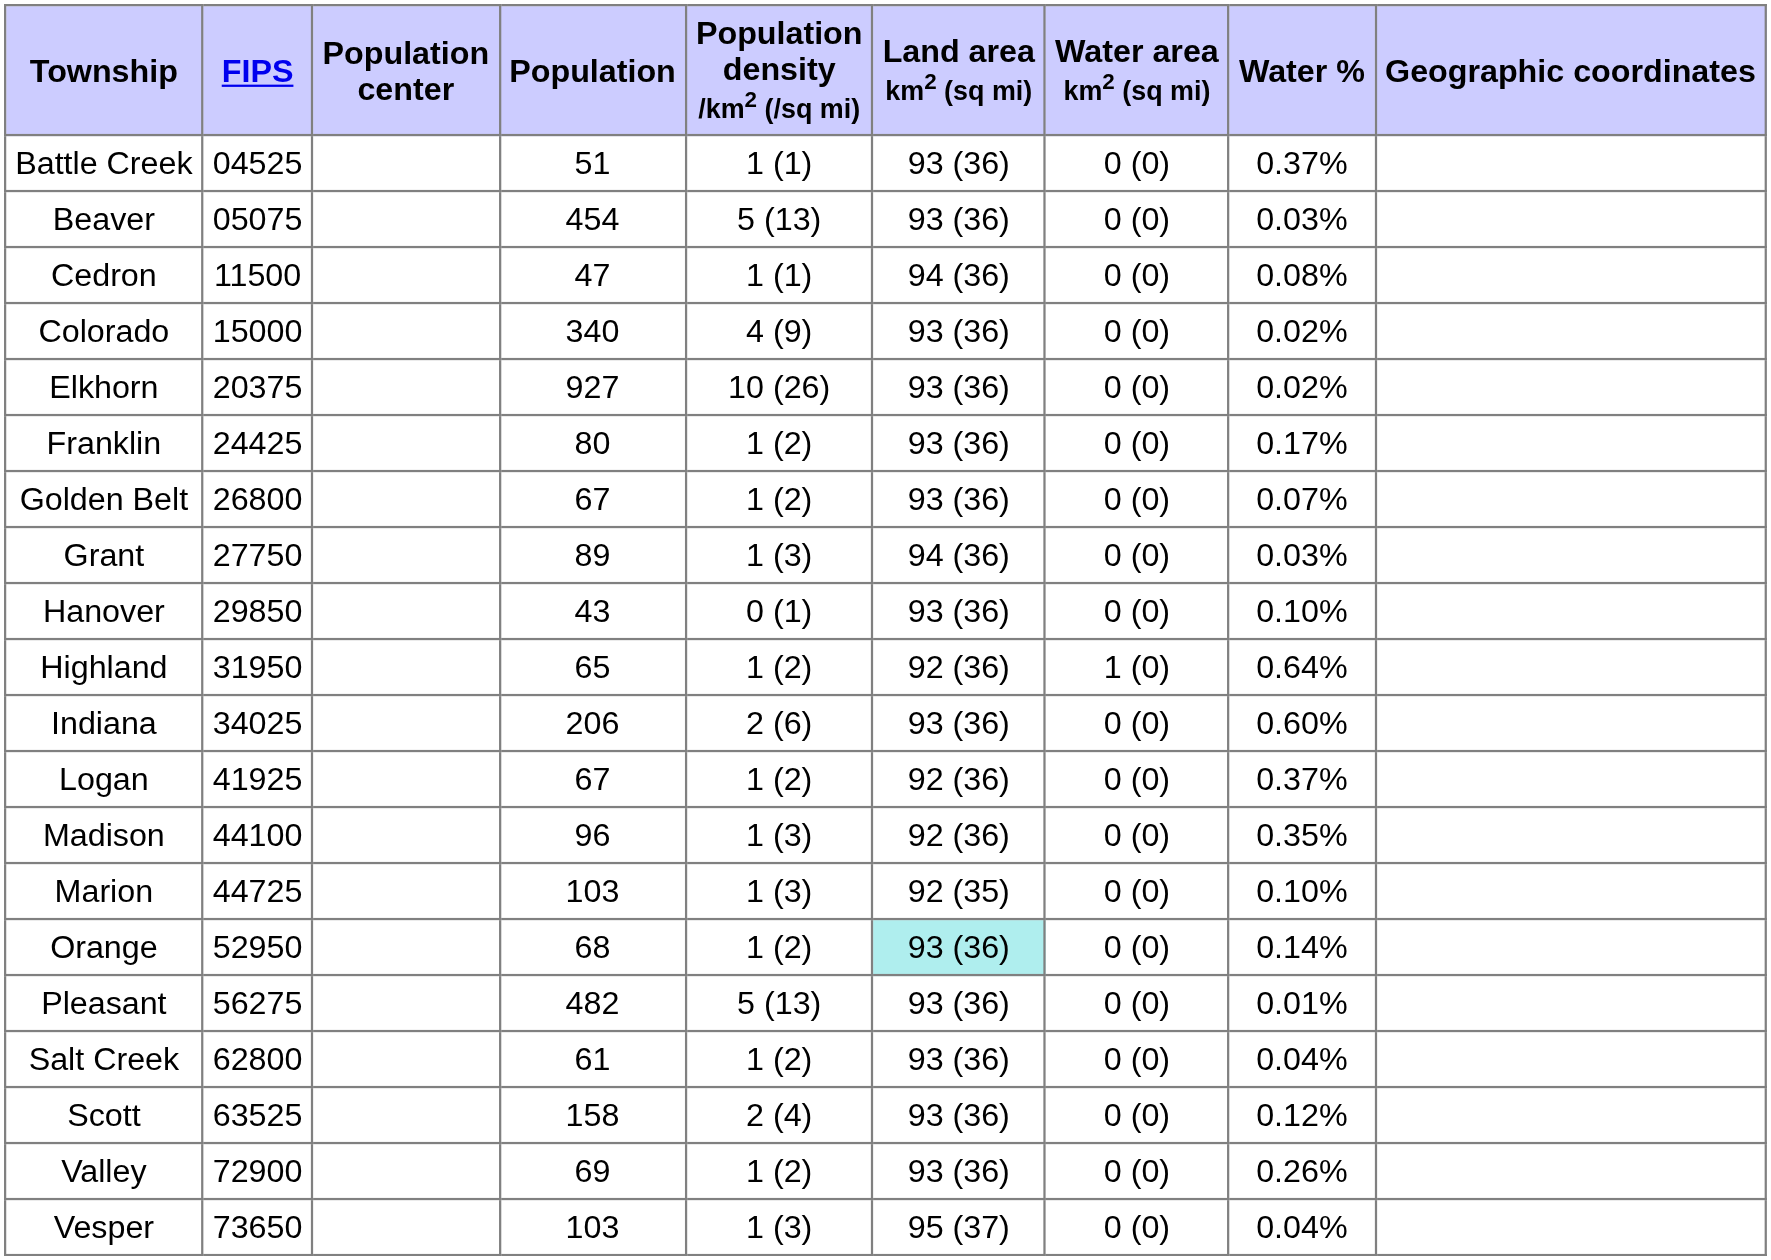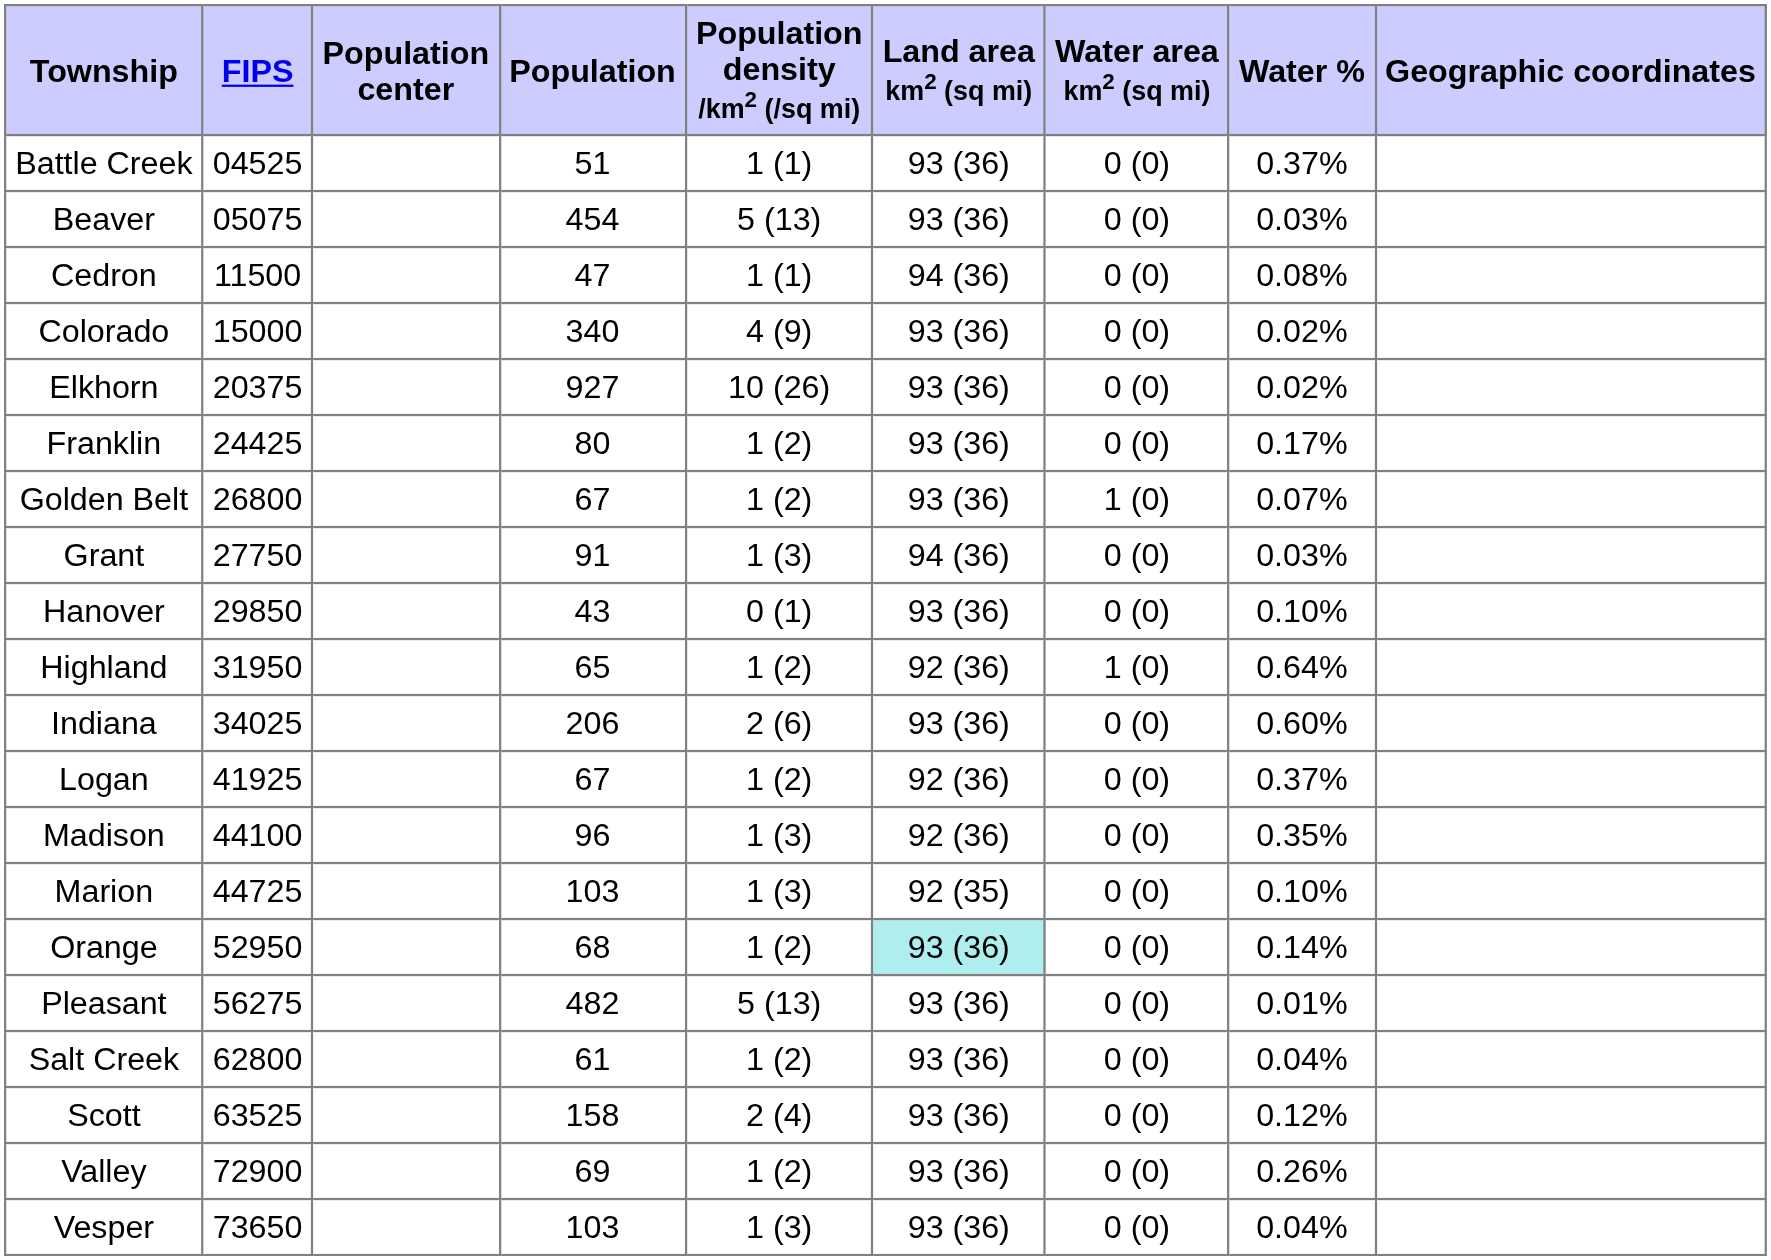Golden Belt | Water area km2 (sq mi): 0 (0) -> 1 (0)
Grant | Population: 89 -> 91
Vesper | Land area km2 (sq mi): 95 (37) -> 93 (36)
